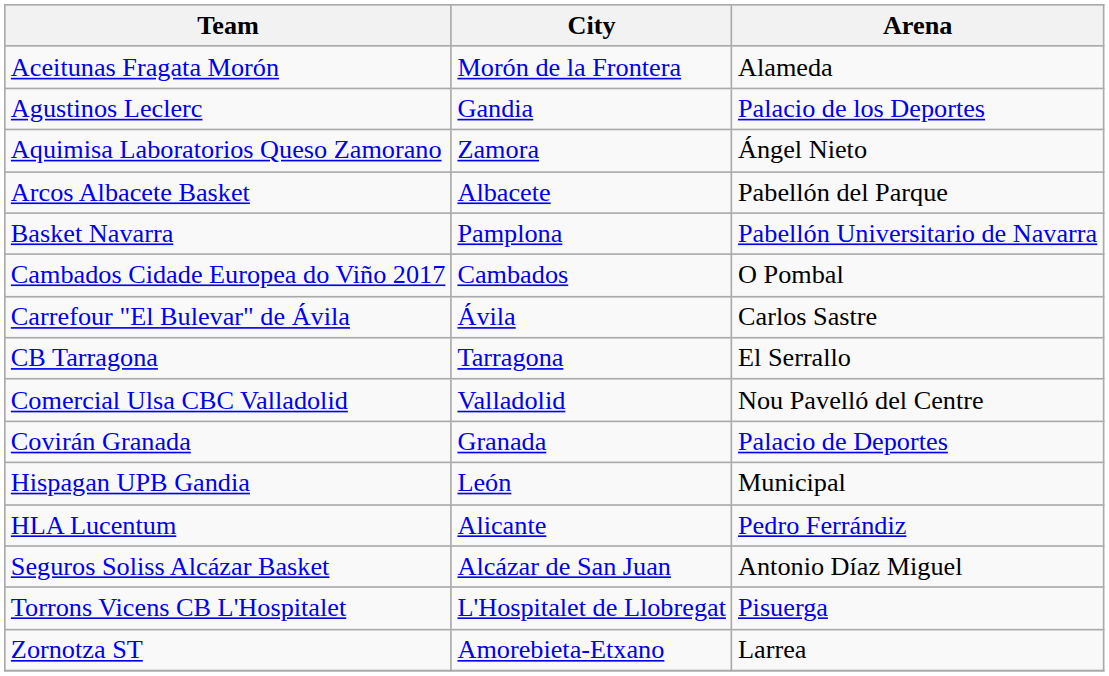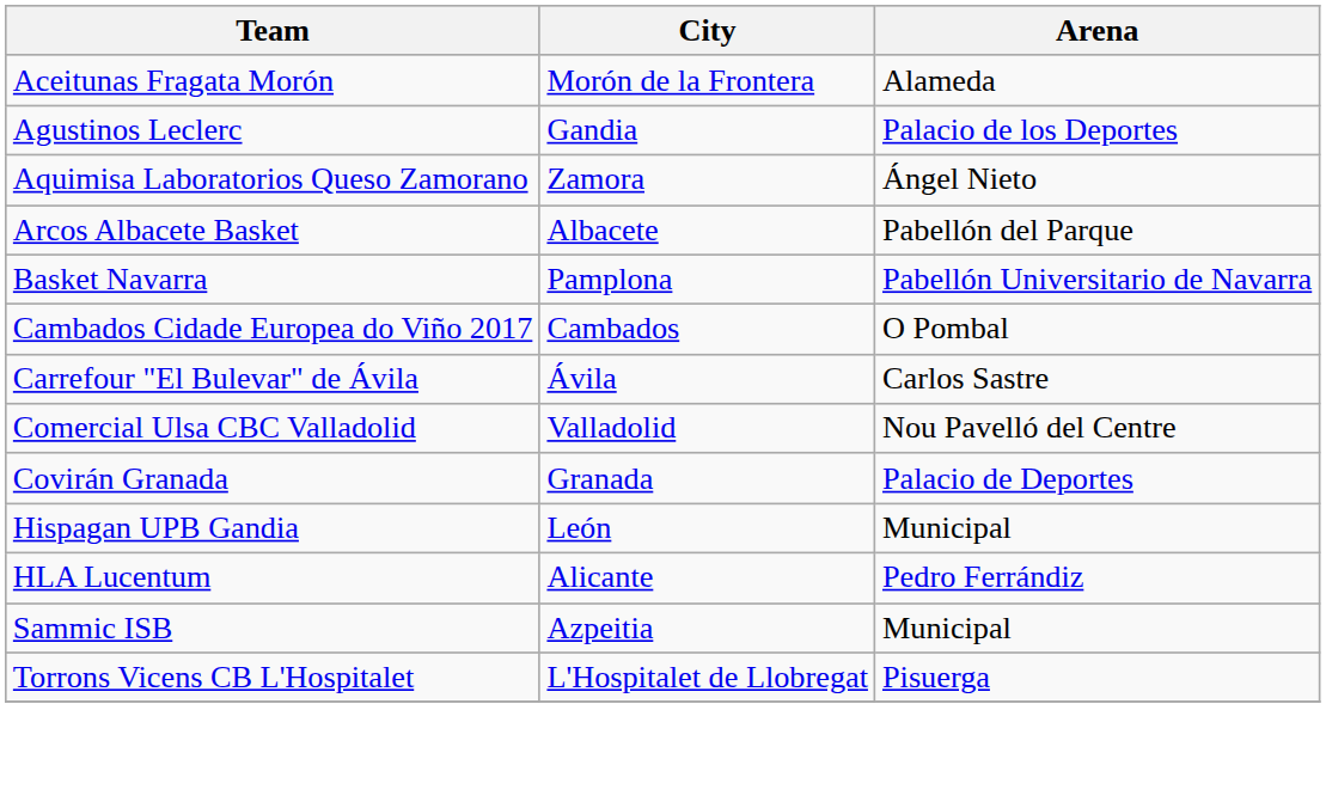- row: CB Tarragona | Tarragona | El Serrallo
+ row: Sammic ISB | Azpeitia | Municipal
- row: Seguros Soliss Alcázar Basket | Alcázar de San Juan | Antonio Díaz Miguel
- row: Zornotza ST | Amorebieta-Etxano | Larrea
